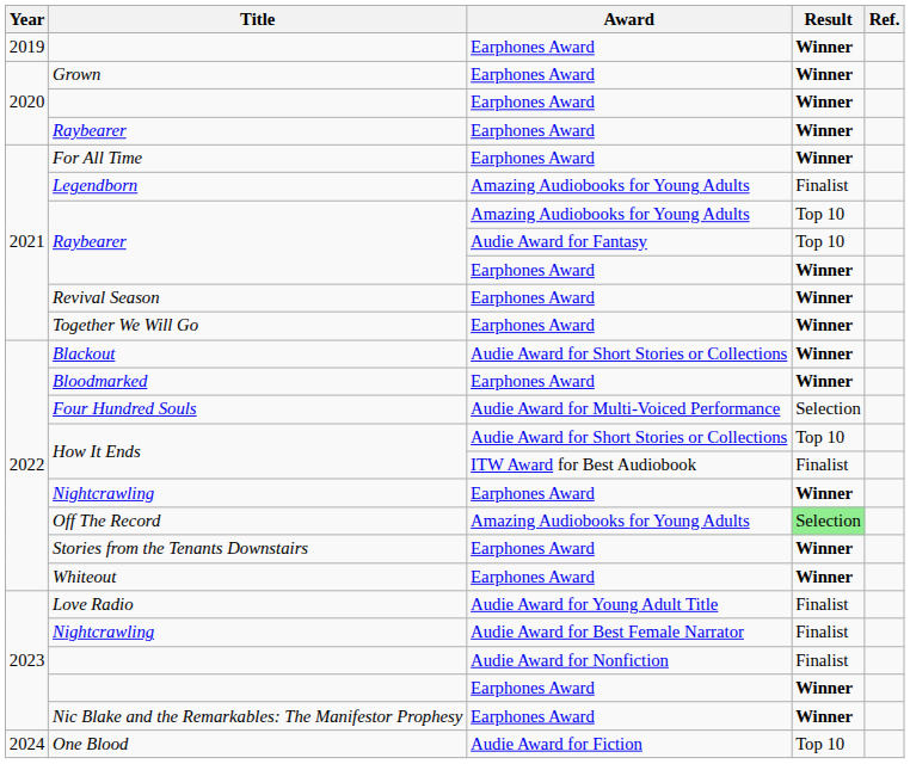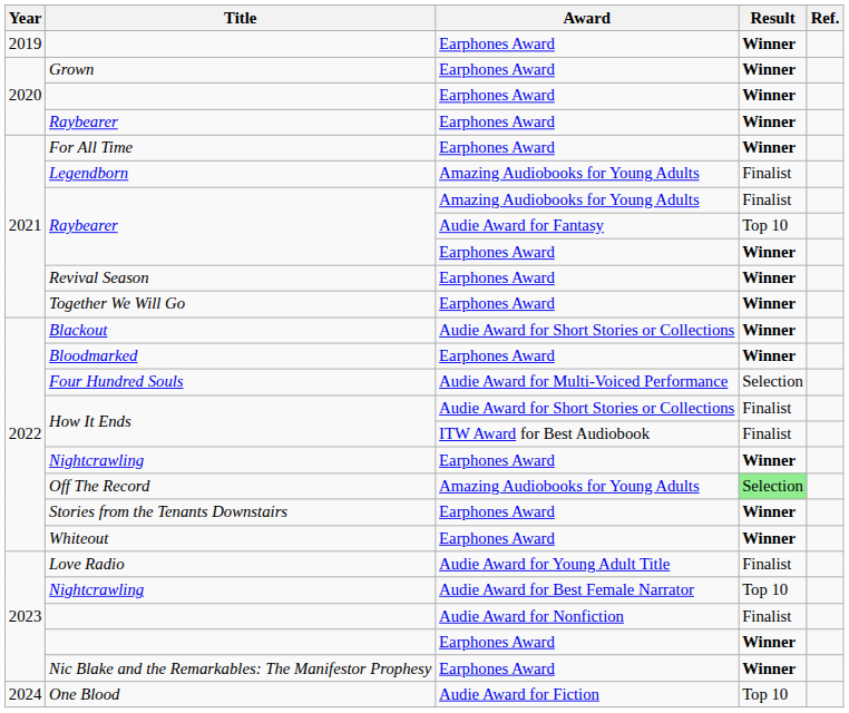Raybearer / Amazing Audiobooks for Young Adults | Result: Top 10 -> Finalist
How It Ends / Audie Award for Short Stories or Collections | Result: Top 10 -> Finalist
Nightcrawling / Audie Award for Best Female Narrator | Result: Finalist -> Top 10
